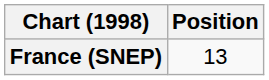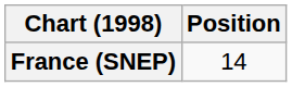France (SNEP) | Position: 13 -> 14
